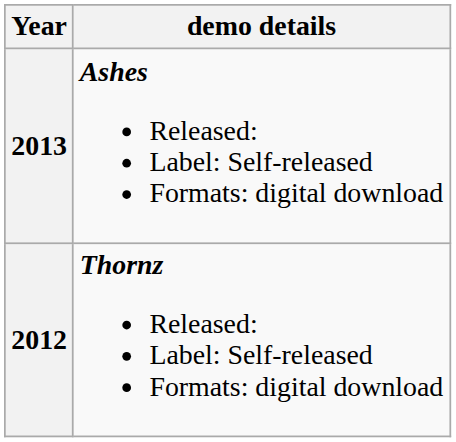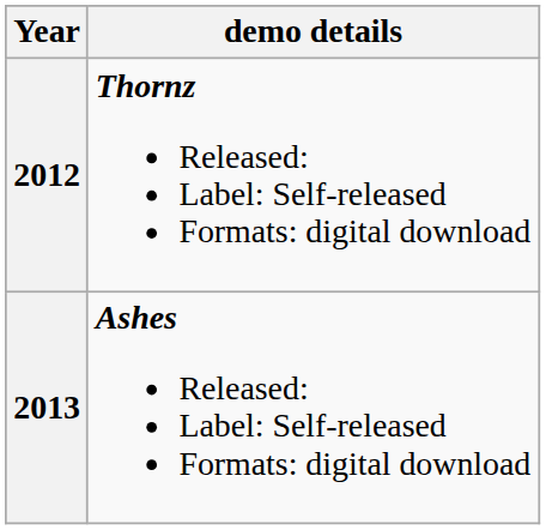rows swapped: 2012 <-> 2013
